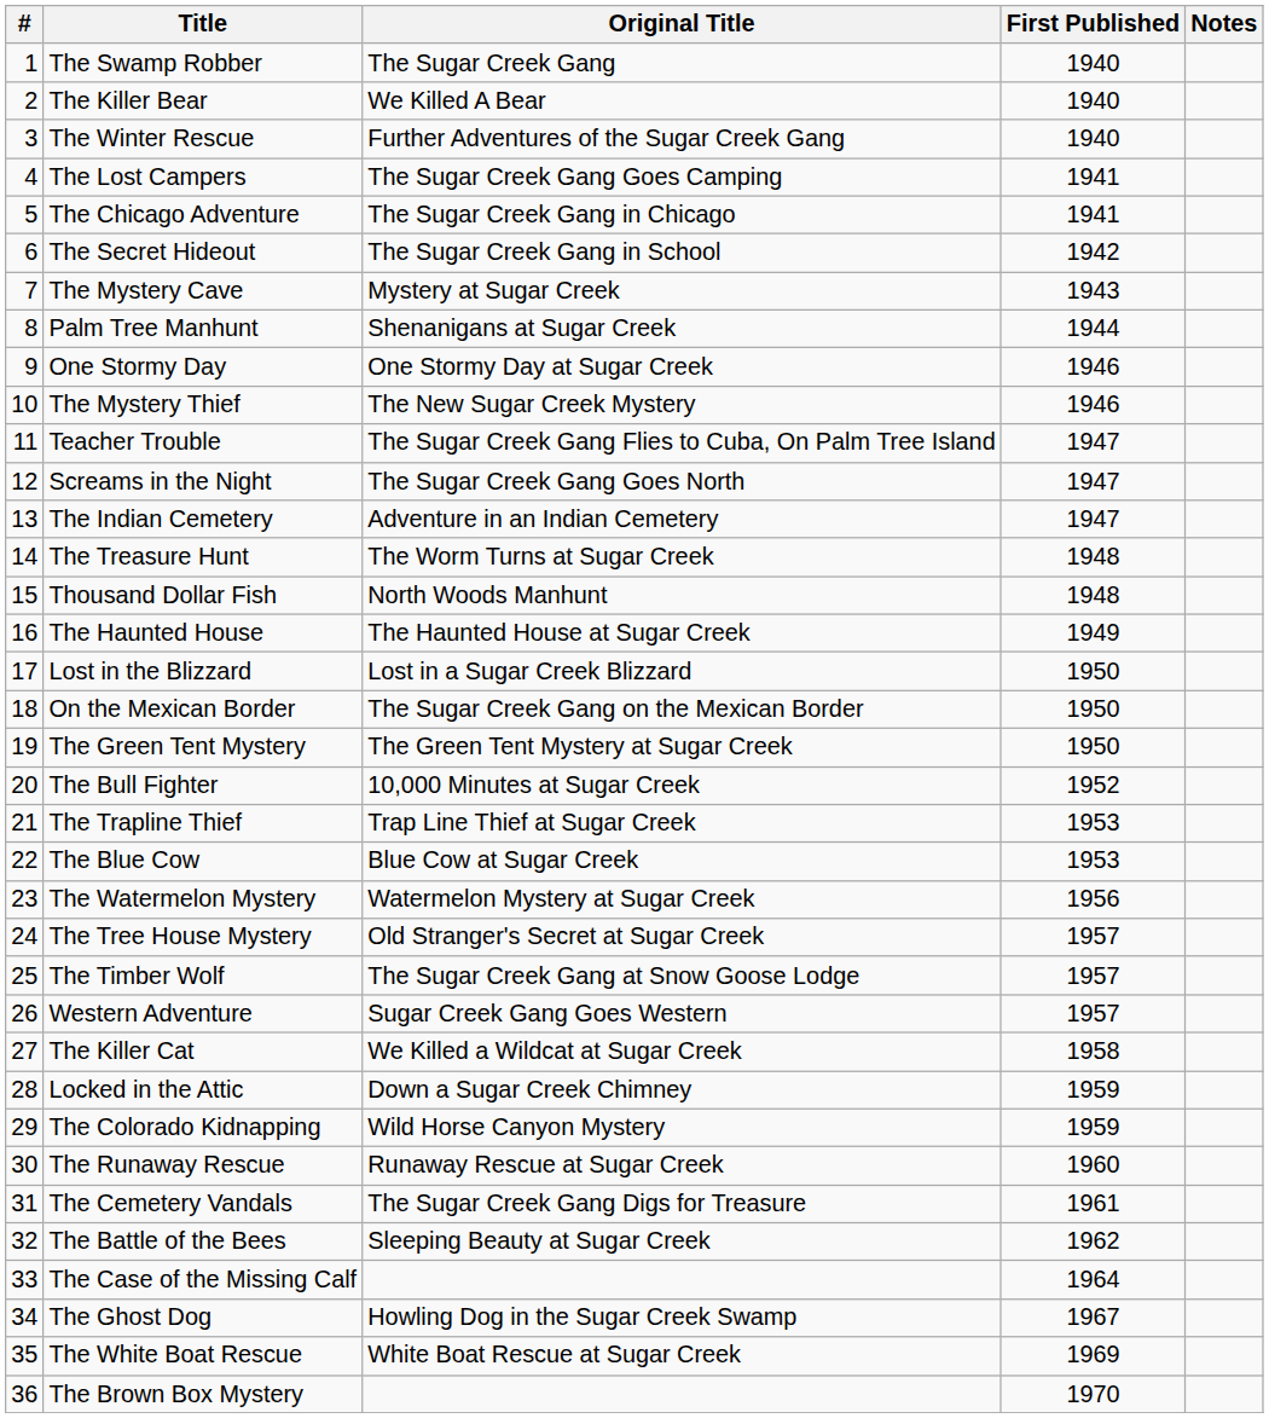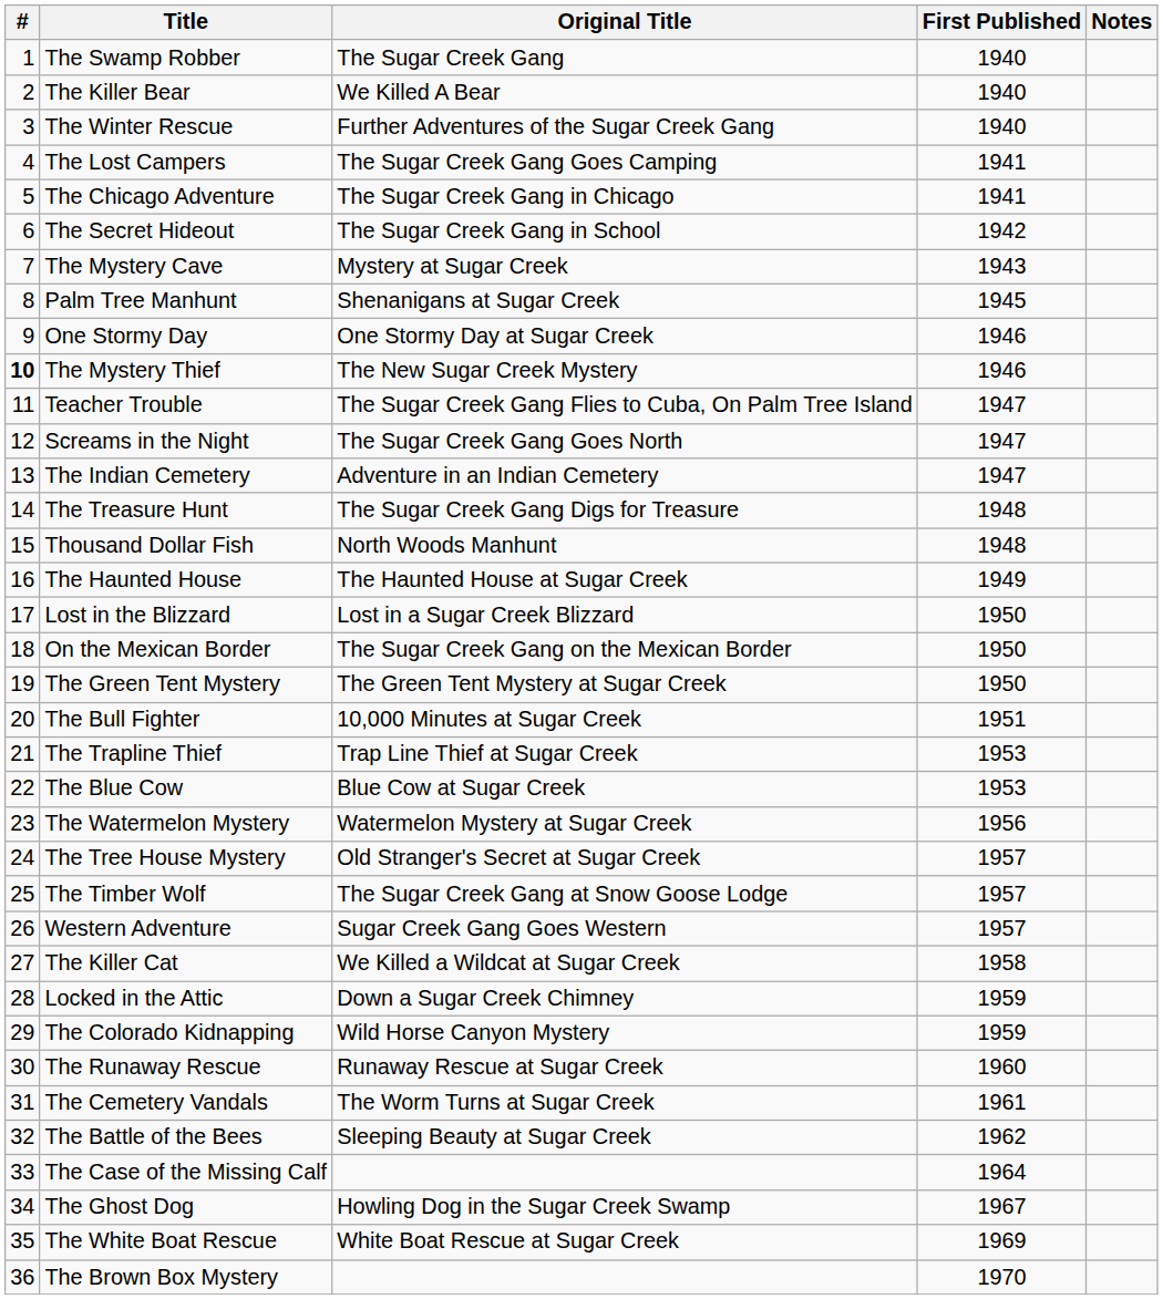Palm Tree Manhunt | First Published: 1944 -> 1945
The Mystery Thief | #: normal -> bold
The Treasure Hunt | Original Title: The Worm Turns at Sugar Creek -> The Sugar Creek Gang Digs for Treasure
The Bull Fighter | First Published: 1952 -> 1951
The Cemetery Vandals | Original Title: The Sugar Creek Gang Digs for Treasure -> The Worm Turns at Sugar Creek
